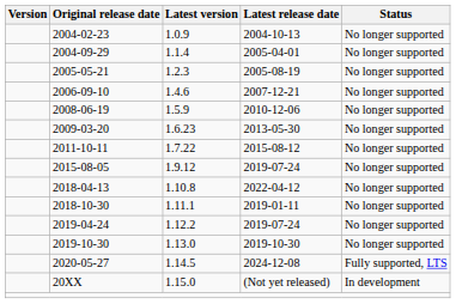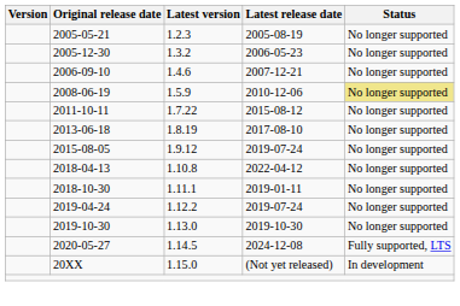- row: 2004-02-23 | 1.0.9 | 2004-10-13 | No longer supported
- row: 2004-09-29 | 1.1.4 | 2005-04-01 | No longer supported
+ row: 2005-12-30 | 1.3.2 | 2006-05-23 | No longer supported
2008-06-19 | Status: no background -> khaki background
- row: 2009-03-20 | 1.6.23 | 2013-05-30 | No longer supported
+ row: 2013-06-18 | 1.8.19 | 2017-08-10 | No longer supported
